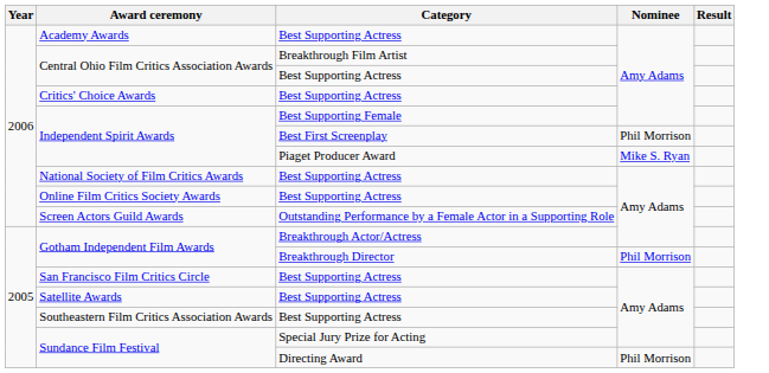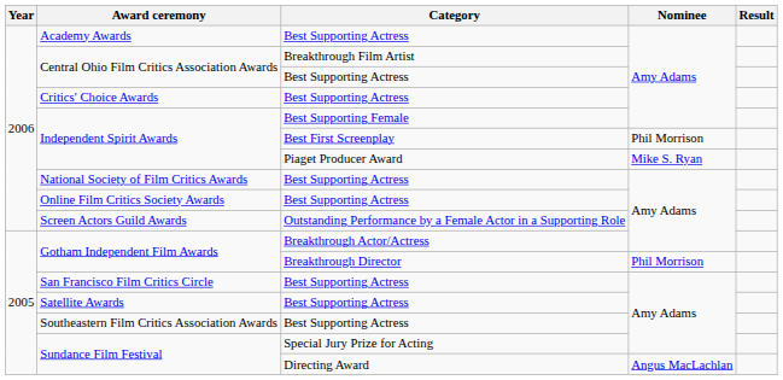Sundance Film Festival / Directing Award | Nominee: Phil Morrison -> Angus MacLachlan
